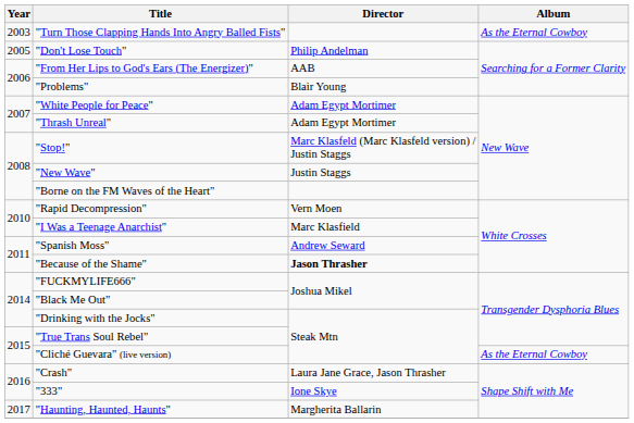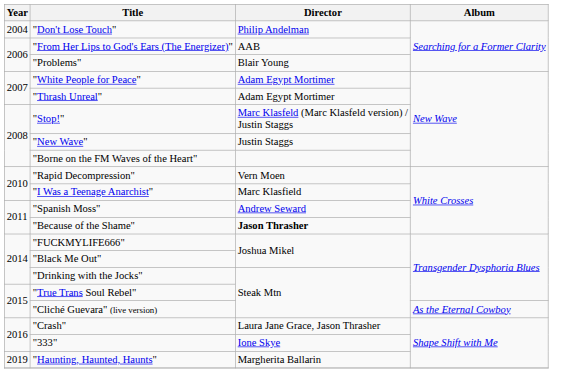- row: 2003 | "Turn Those Clapping Hands Into Angry Balled Fists" | As the Eternal Cowboy
"Don't Lose Touch" | Year: 2005 -> 2004
"Haunting, Haunted, Haunts" | Year: 2017 -> 2019
